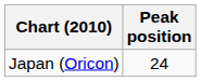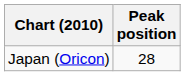Japan (Oricon) | Peak position: 24 -> 28
